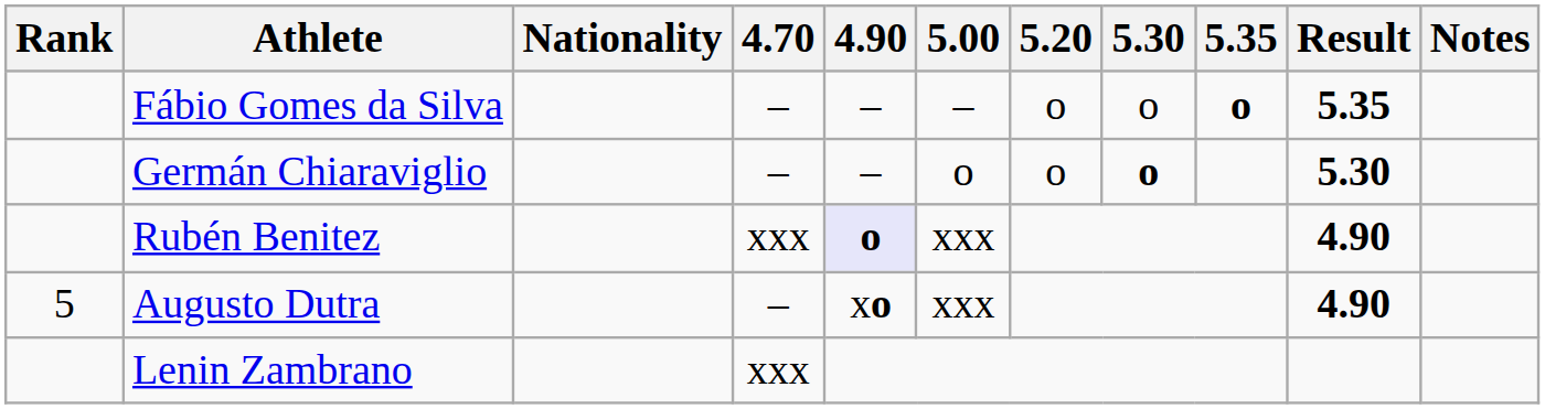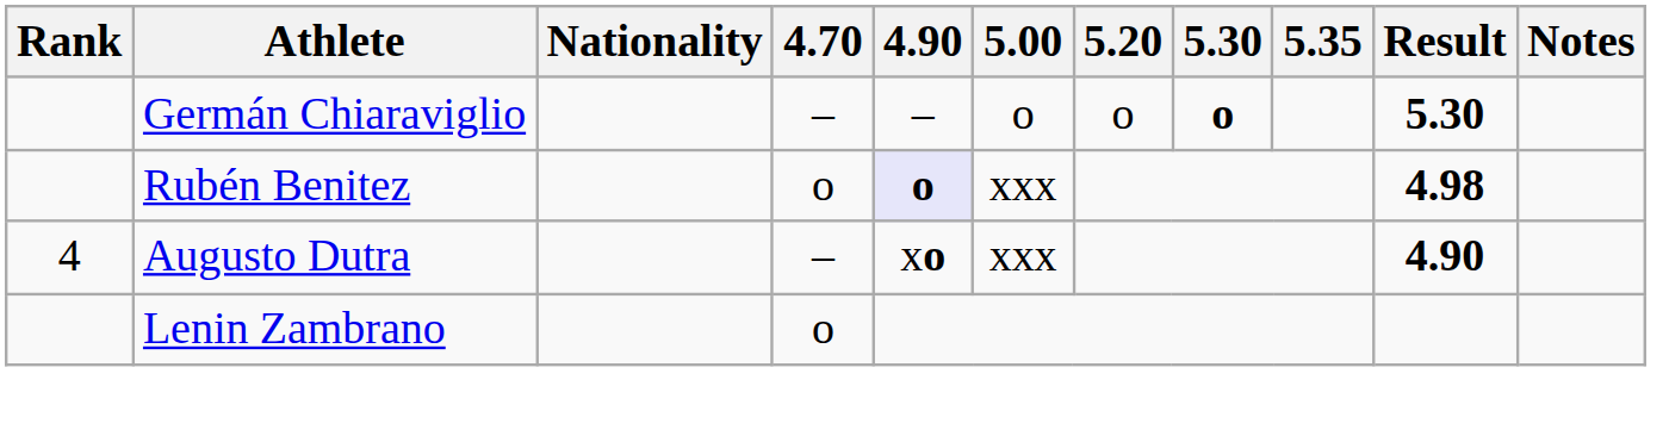- row: Fábio Gomes da Silva | – | – | – | o | o | o | 5.35
Rubén Benitez | 4.70: xxx -> o
Rubén Benitez | Result: 4.90 -> 4.98
Augusto Dutra | Rank: 5 -> 4
Lenin Zambrano | 4.70: xxx -> o
